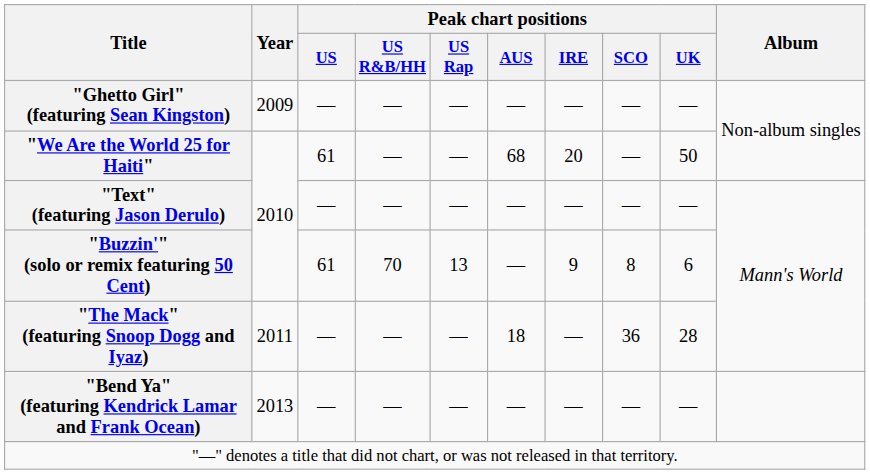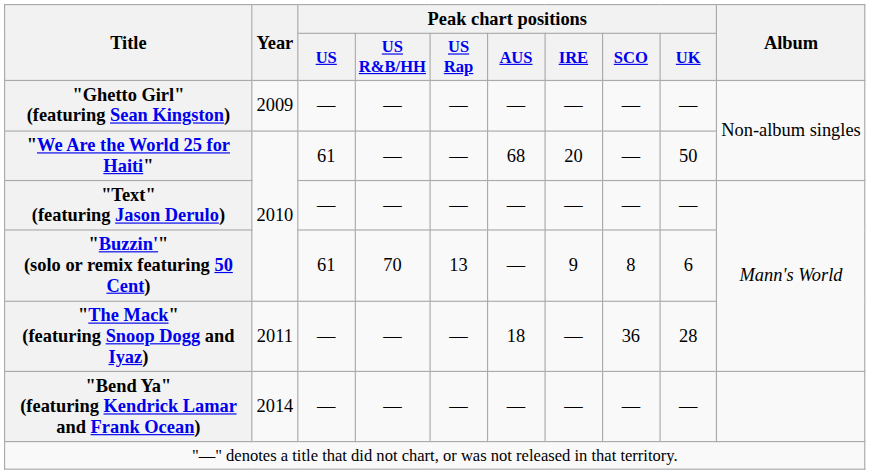"Bend Ya" (featuring Kendrick Lamar and Frank Ocean) | Year: 2013 -> 2014
